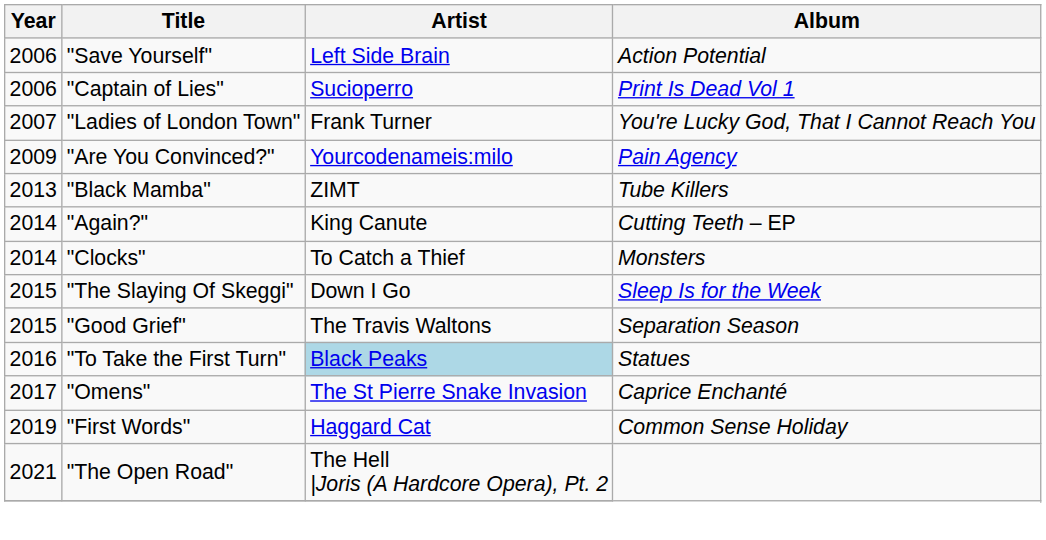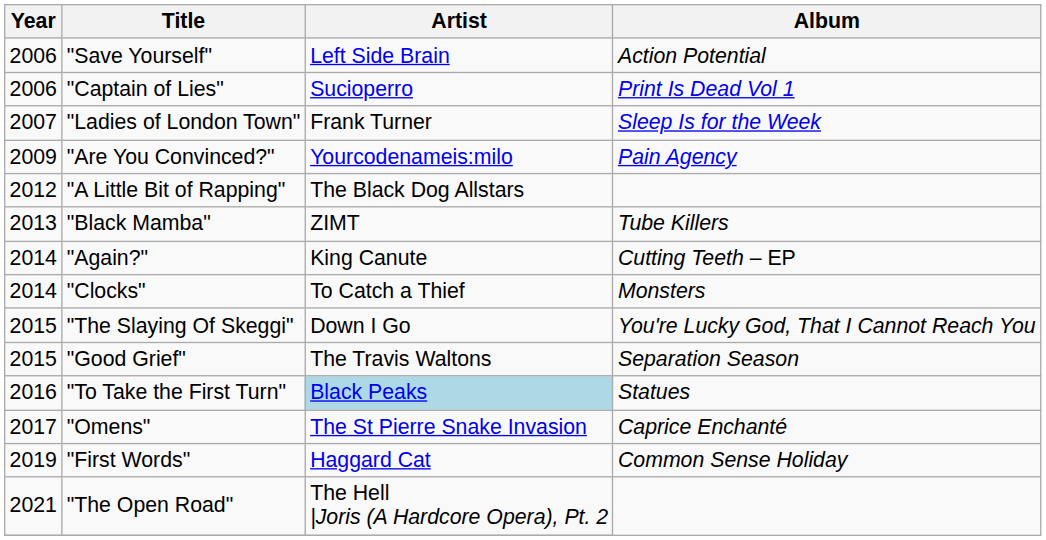"Ladies of London Town" | Album: You're Lucky God, That I Cannot Reach You -> Sleep Is for the Week
+ row: 2012 | "A Little Bit of Rapping" | The Black Dog Allstars
"The Slaying Of Skeggi" | Album: Sleep Is for the Week -> You're Lucky God, That I Cannot Reach You
